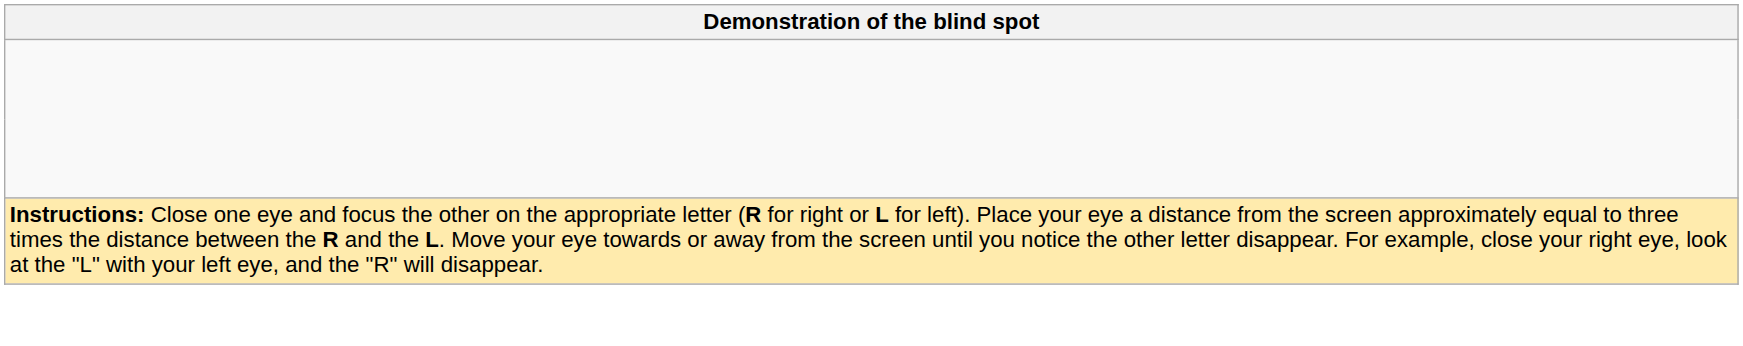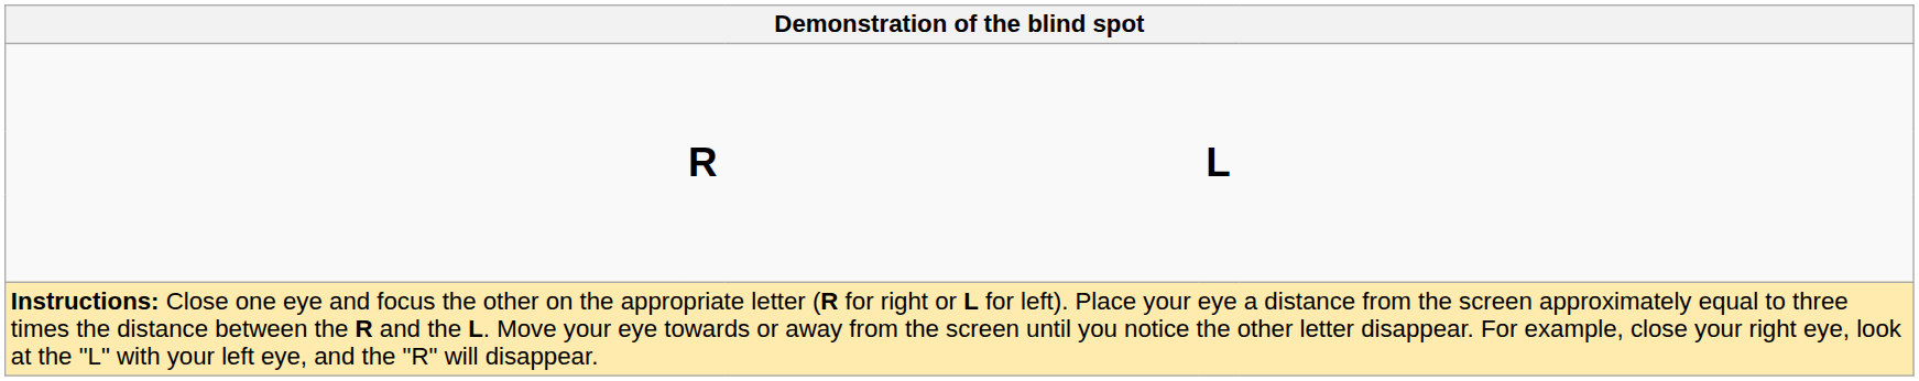+ row: R | L
